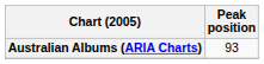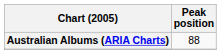Australian Albums (ARIA Charts) | Peak position: 93 -> 88
